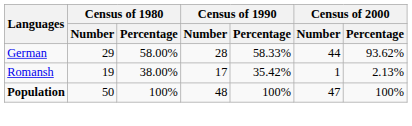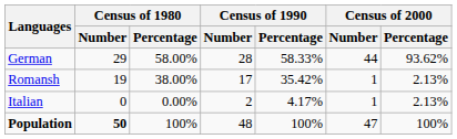+ row: Italian | 0 | 0.00% | 2 | 4.17% | 1 | 2.13%
Population | Census of 1980 / Number: normal -> bold
